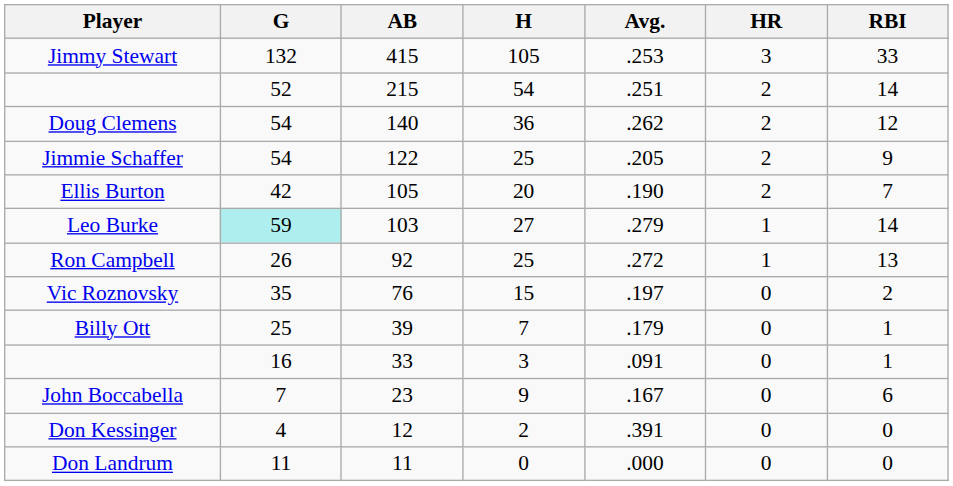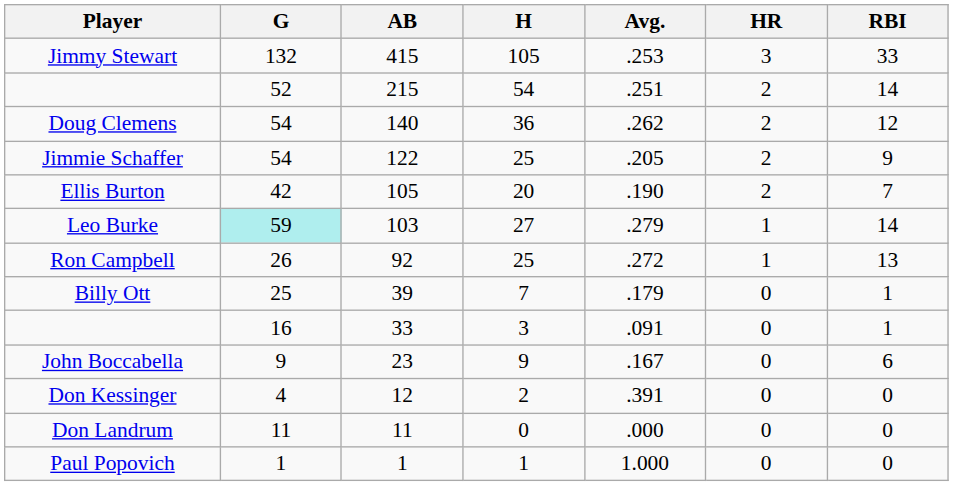- row: Vic Roznovsky | 35 | 76 | 15 | .197 | 0 | 2
John Boccabella | G: 7 -> 9
+ row: Paul Popovich | 1 | 1 | 1 | 1.000 | 0 | 0
